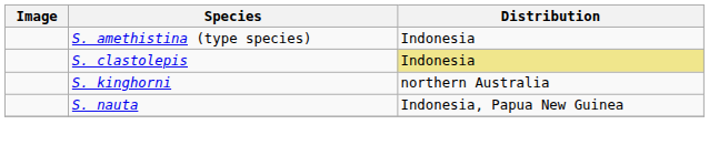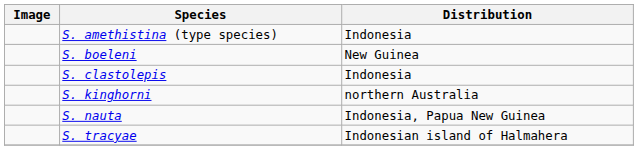+ row: S. boeleni | New Guinea
S. clastolepis | Distribution: khaki background -> no background
+ row: S. tracyae | Indonesian island of Halmahera
